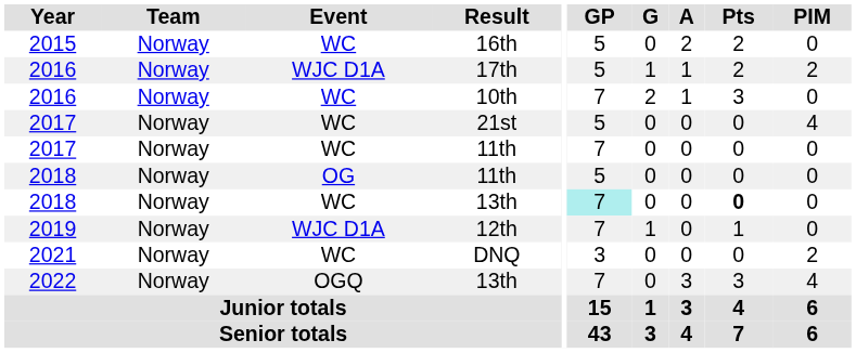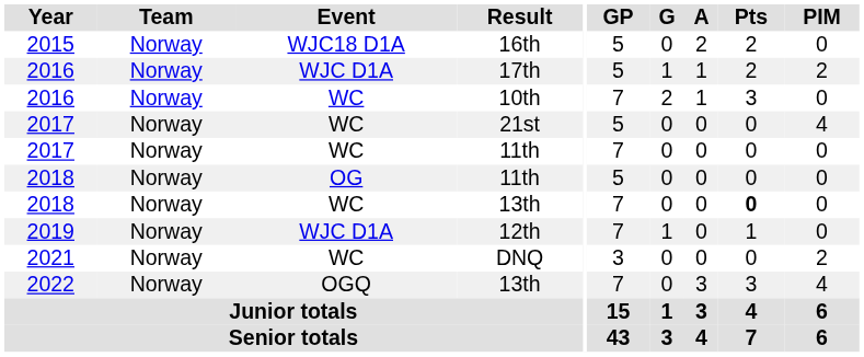16th | Event: WC -> WJC18 D1A
2018 / 13th | GP: paleturquoise background -> no background
